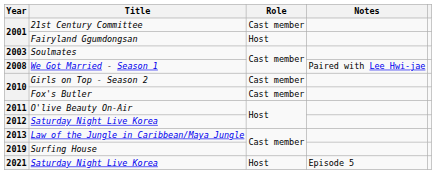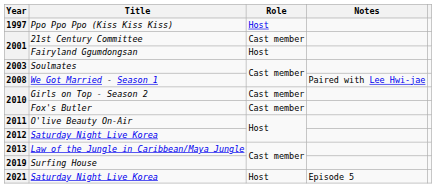+ row: 1997 | Ppo Ppo Ppo (Kiss Kiss Kiss) | Host
